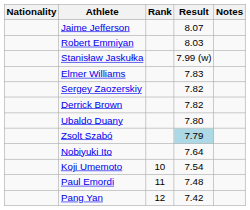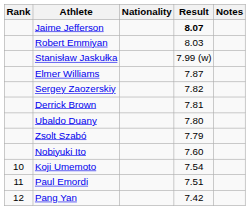columns swapped: Rank <-> Nationality
Jaime Jefferson | Result: normal -> bold
Elmer Williams | Result: 7.83 -> 7.87
Derrick Brown | Result: 7.82 -> 7.81
Zsolt Szabó | Result: lightblue background -> no background
Nobiyuki Ito | Result: 7.64 -> 7.60
Paul Emordi | Result: 7.48 -> 7.51
